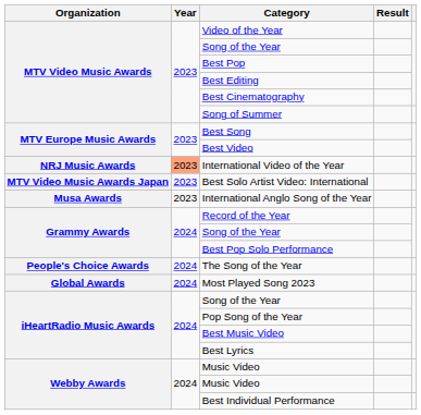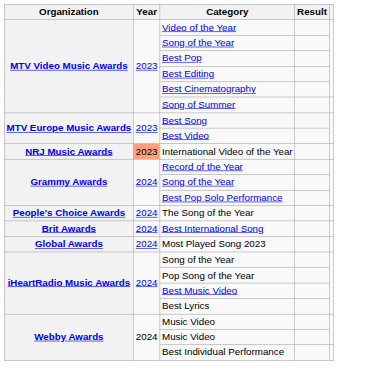- row: MTV Video Music Awards Japan | 2023 | Best Solo Artist Video: International
- row: Musa Awards | 2023 | International Anglo Song of the Year
+ row: Brit Awards | 2024 | Best International Song
